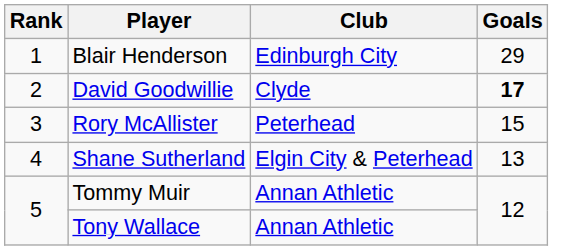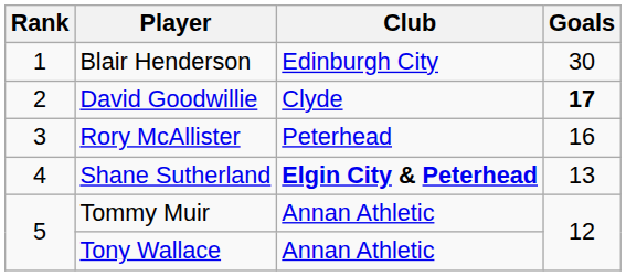Blair Henderson | Goals: 29 -> 30
Rory McAllister | Goals: 15 -> 16
Shane Sutherland | Club: normal -> bold
